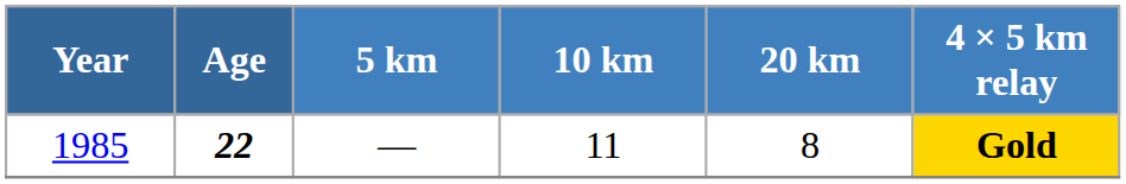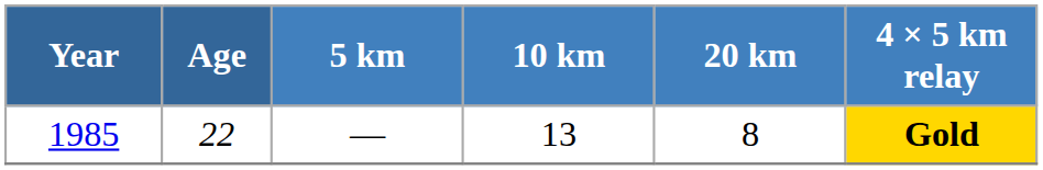1985 | Age: bold -> normal
1985 | 10 km: 11 -> 13
